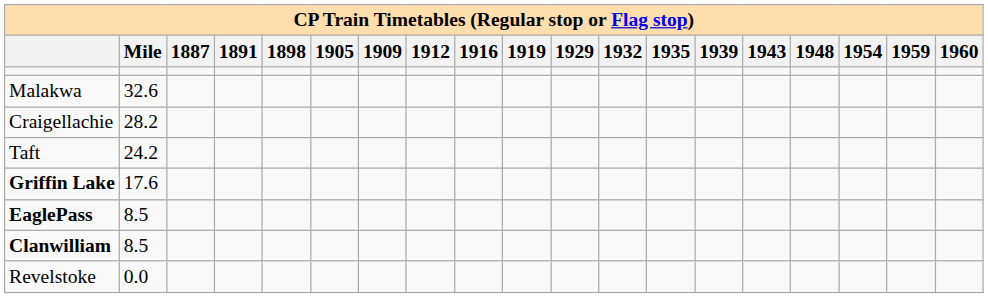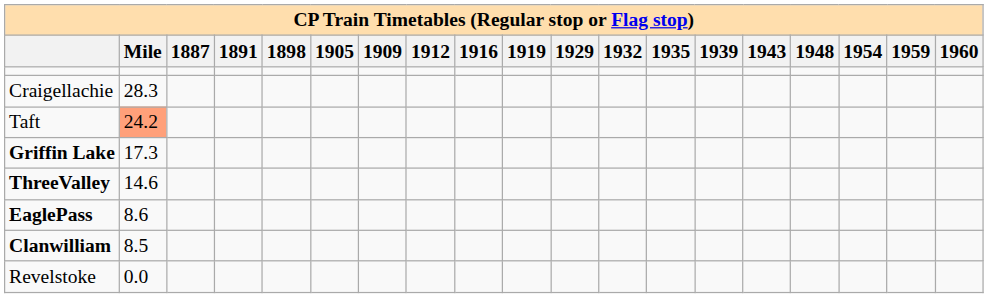- row: Malakwa | 32.6
Craigellachie | Mile: 28.2 -> 28.3
Taft | Mile: no background -> lightsalmon background
Griffin Lake | Mile: 17.6 -> 17.3
+ row: ThreeValley | 14.6
EaglePass | Mile: 8.5 -> 8.6
